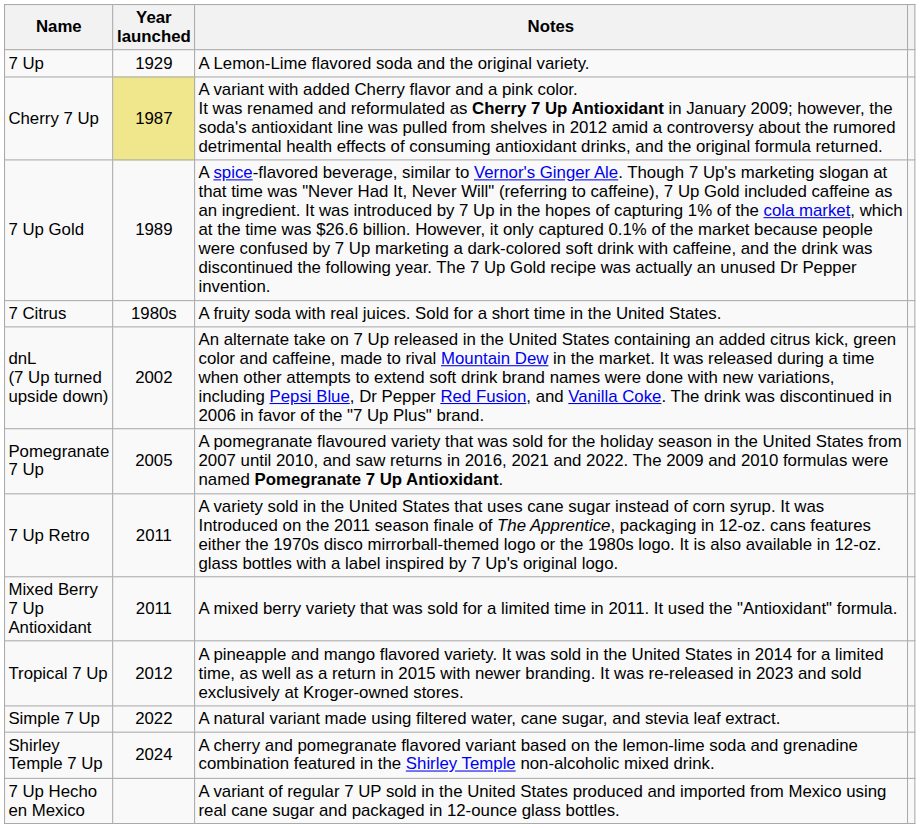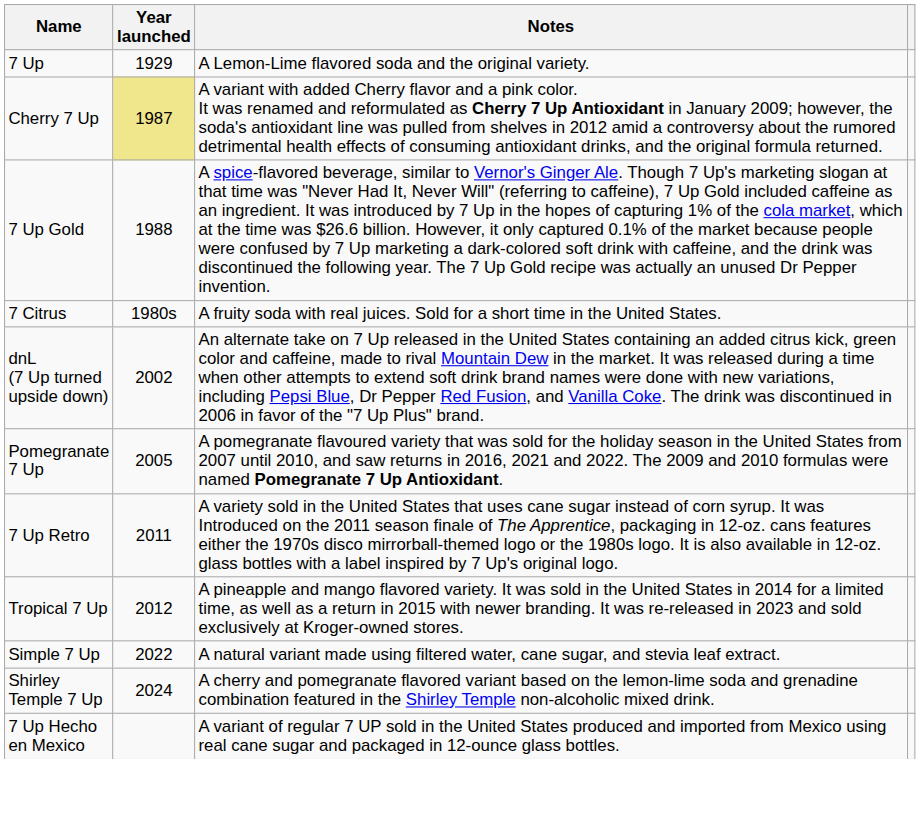7 Up Gold | Year launched: 1989 -> 1988
- row: Mixed Berry 7 Up Antioxidant | 2011 | A mixed berry variety that was sold for a limited time in 2011. It used the "Antioxidant" formula.
